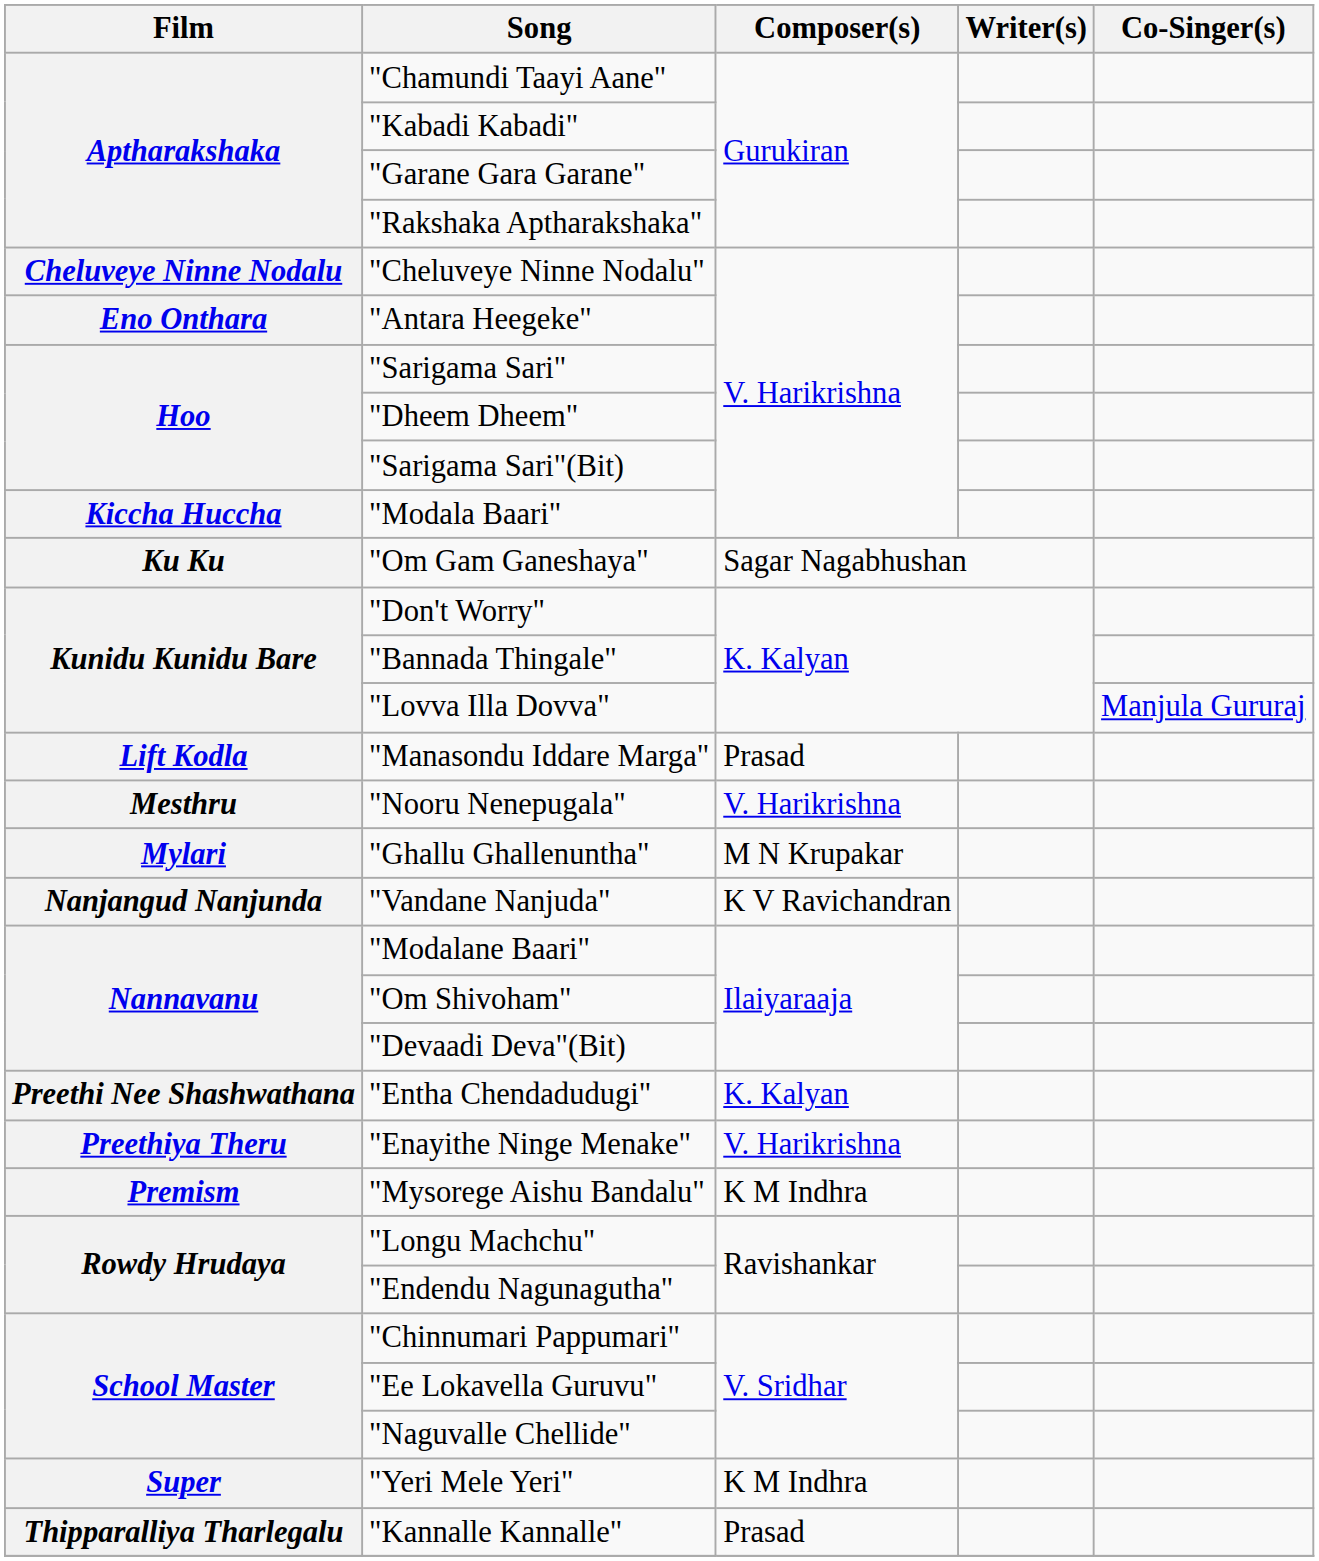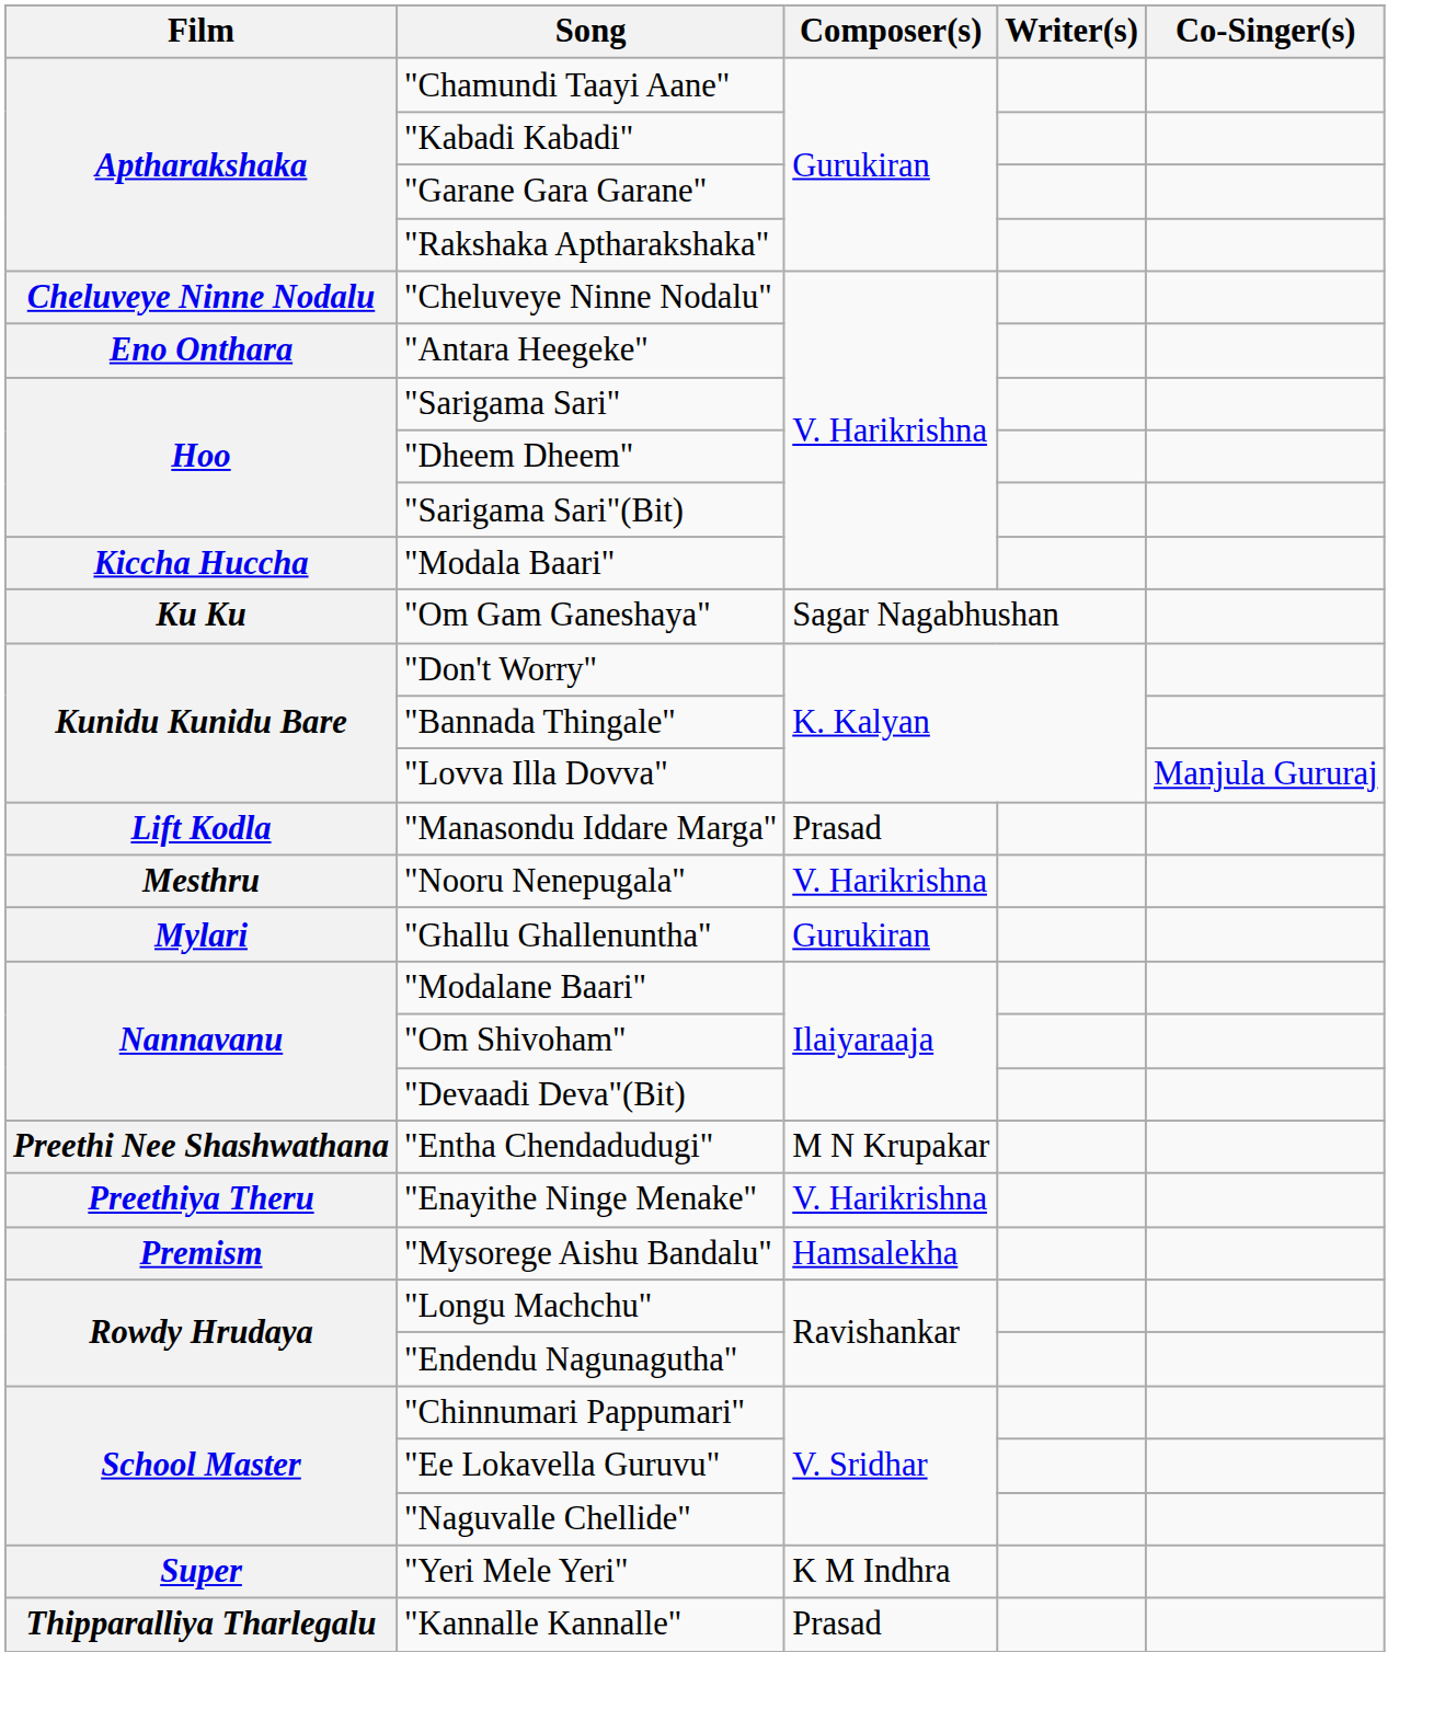"Ghallu Ghallenuntha" | Composer(s): M N Krupakar -> Gurukiran
- row: Nanjangud Nanjunda | "Vandane Nanjuda" | K V Ravichandran
"Entha Chendadudugi" | Composer(s): K. Kalyan -> M N Krupakar
"Mysorege Aishu Bandalu" | Composer(s): K M Indhra -> Hamsalekha
